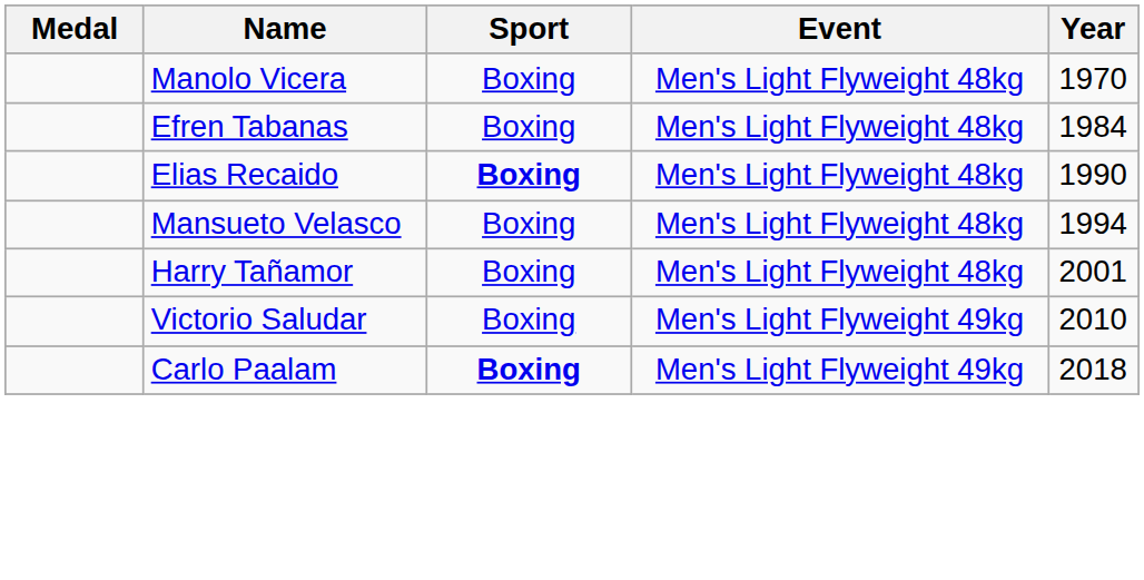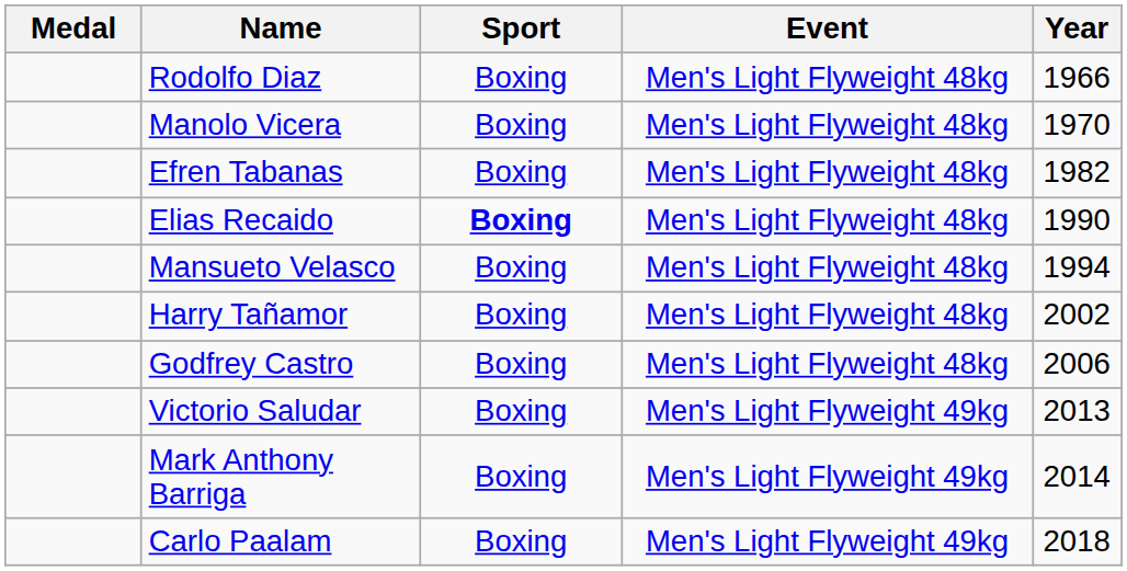+ row: Rodolfo Diaz | Boxing | Men's Light Flyweight 48kg | 1966
Efren Tabanas | Year: 1984 -> 1982
Harry Tañamor | Year: 2001 -> 2002
+ row: Godfrey Castro | Boxing | Men's Light Flyweight 48kg | 2006
Victorio Saludar | Year: 2010 -> 2013
+ row: Mark Anthony Barriga | Boxing | Men's Light Flyweight 49kg | 2014
Carlo Paalam | Sport: bold -> normal
